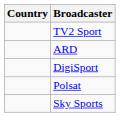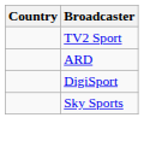- row: Polsat
